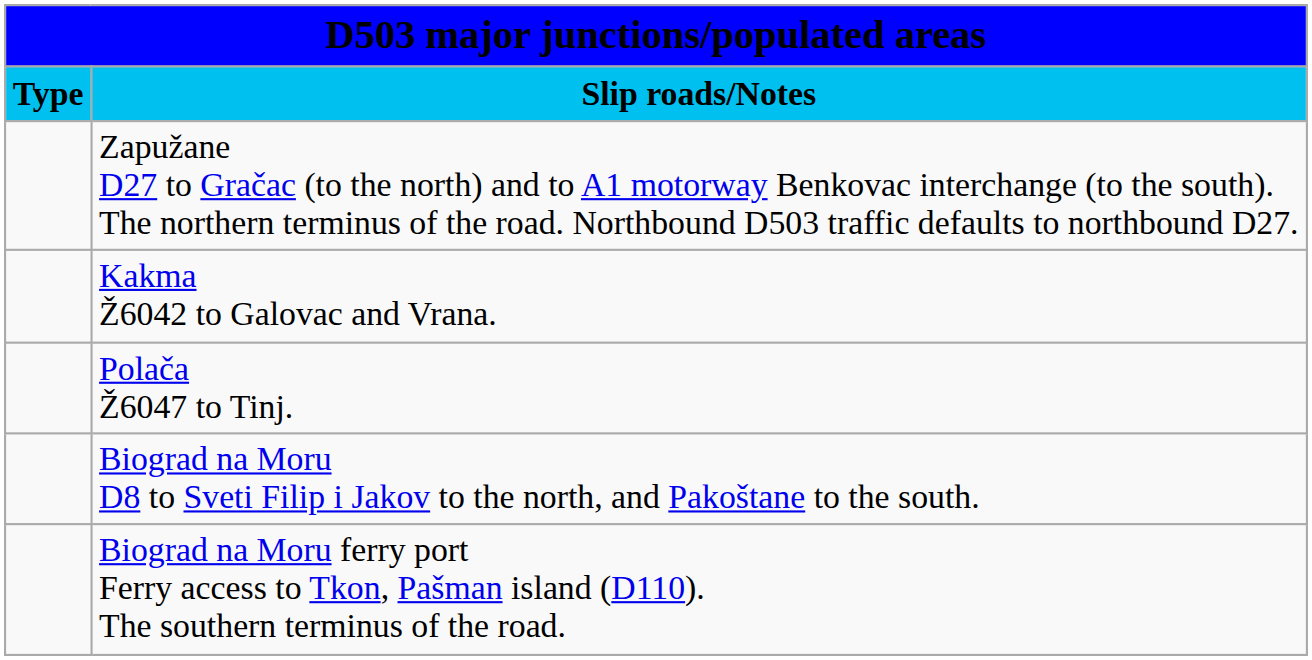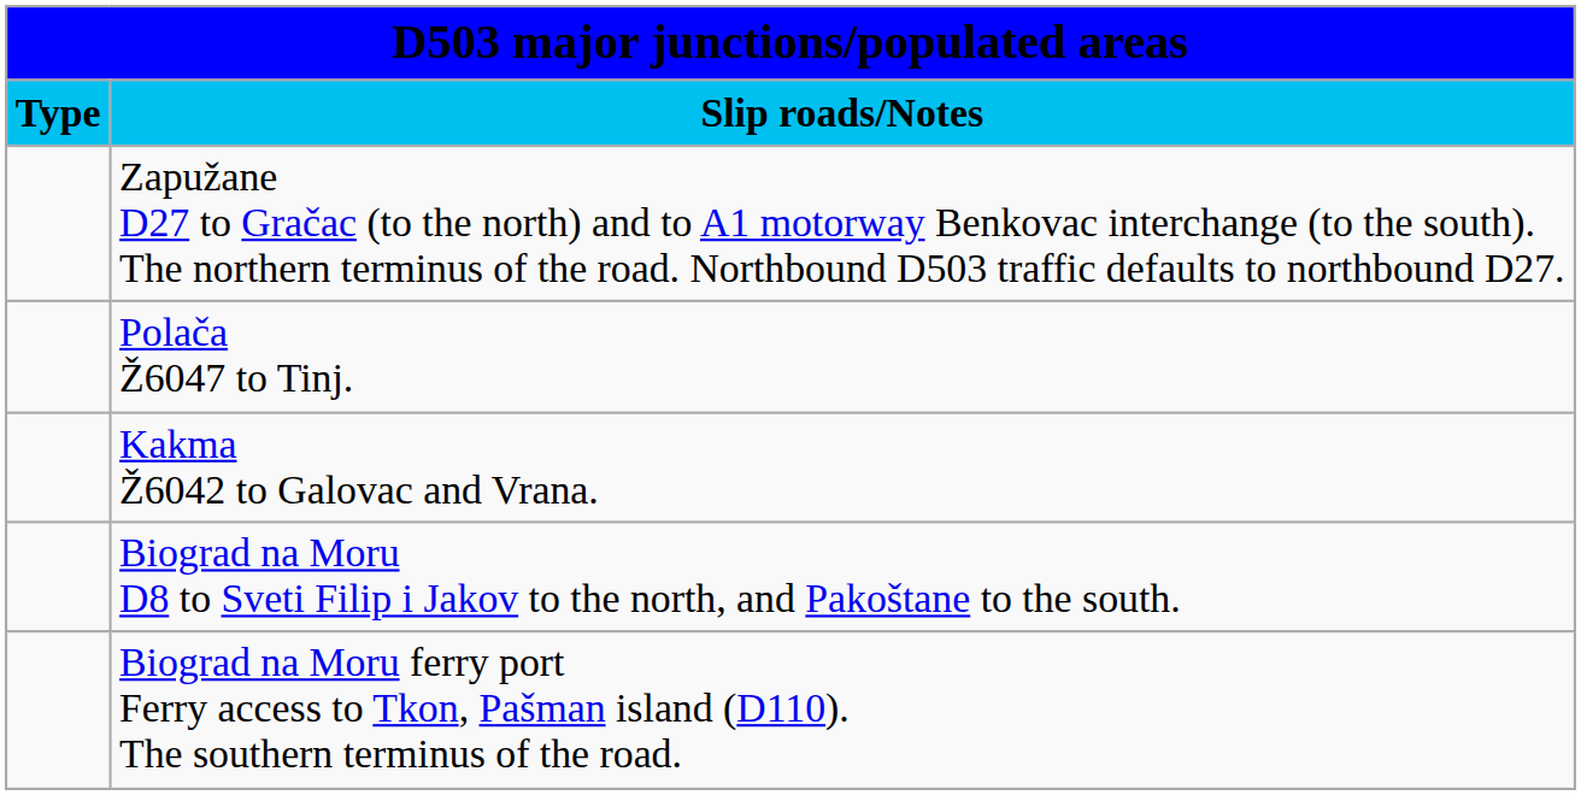rows swapped: Polača Ž6047 to Tinj. <-> Kakma Ž6042 to Galovac and Vrana.
